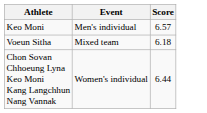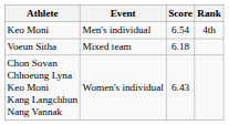+ column: Rank | 4th
Keo Moni | Score: 6.57 -> 6.54
Chon Sovan Chhoeung Lyna Keo Moni Kang Langchhun Nang Vannak | Score: 6.44 -> 6.43
